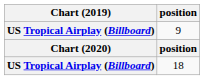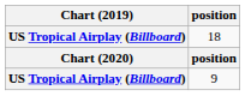rows swapped: 18 <-> 9
